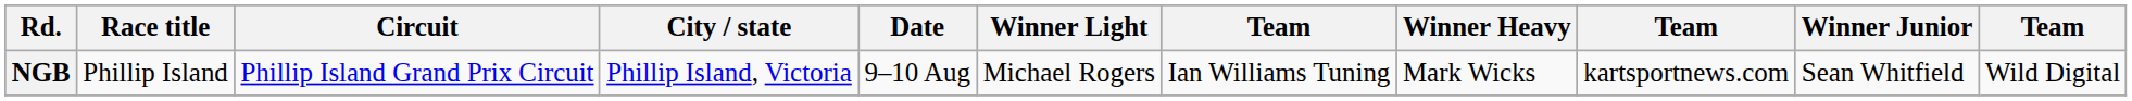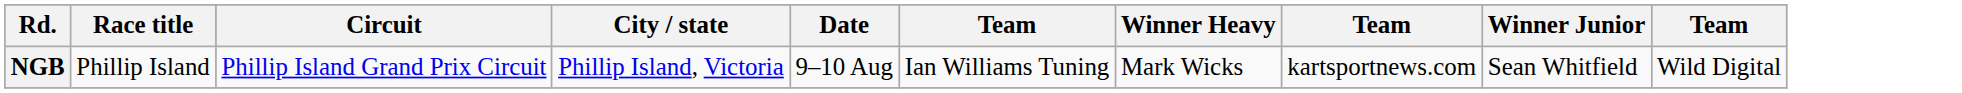- column: Winner Light | Michael Rogers
